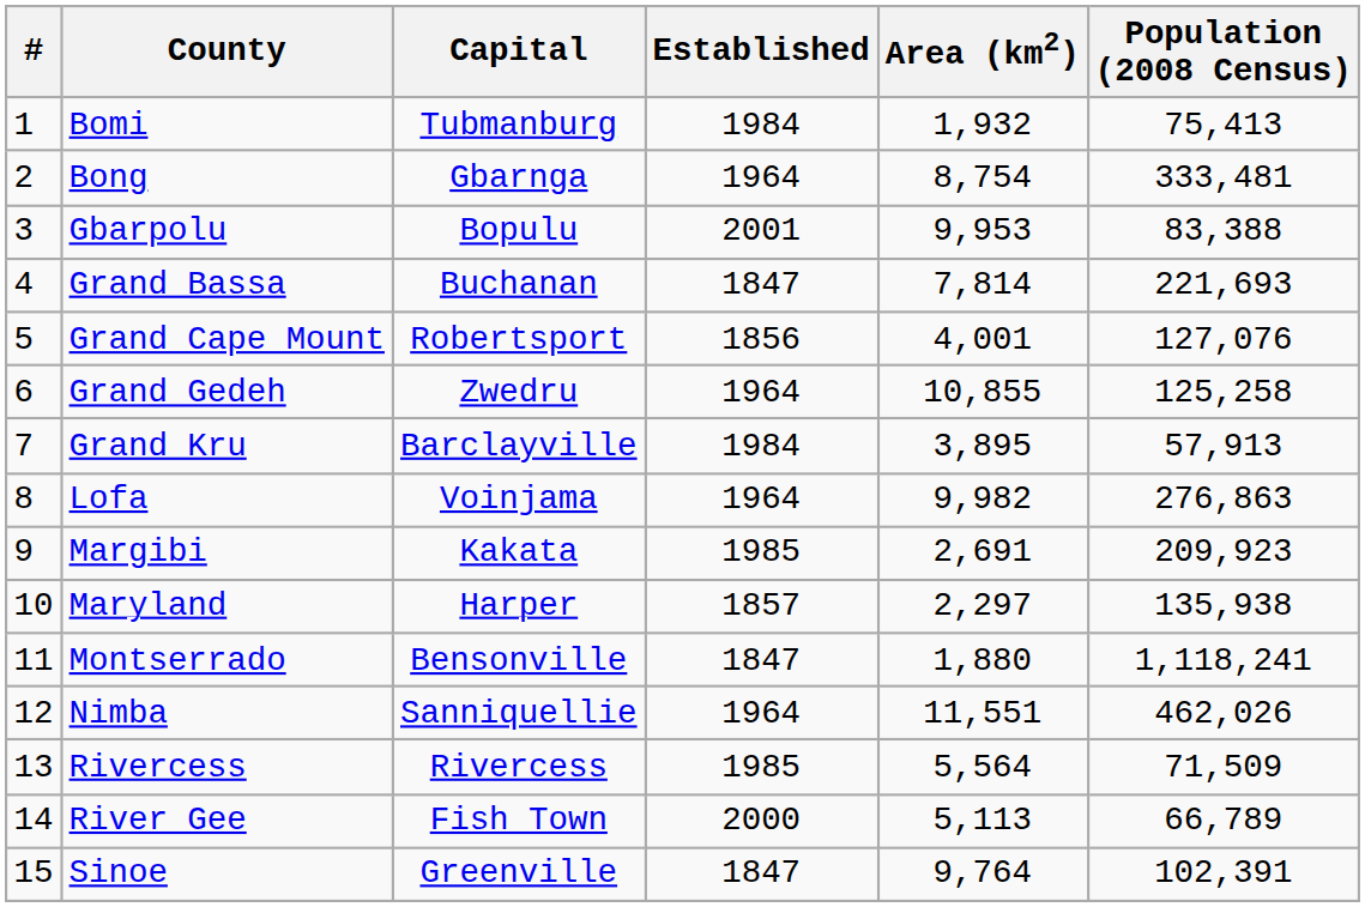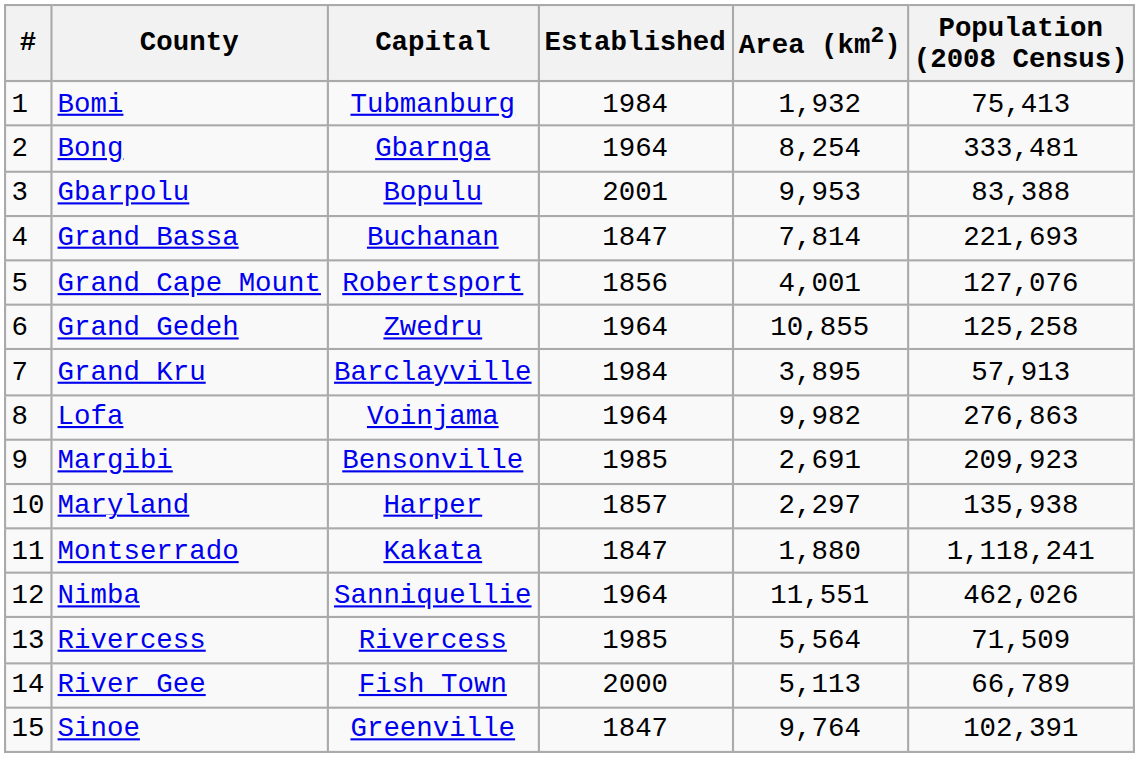Bong | Area (km2): 8,754 -> 8,254
Margibi | Capital: Kakata -> Bensonville
Montserrado | Capital: Bensonville -> Kakata
